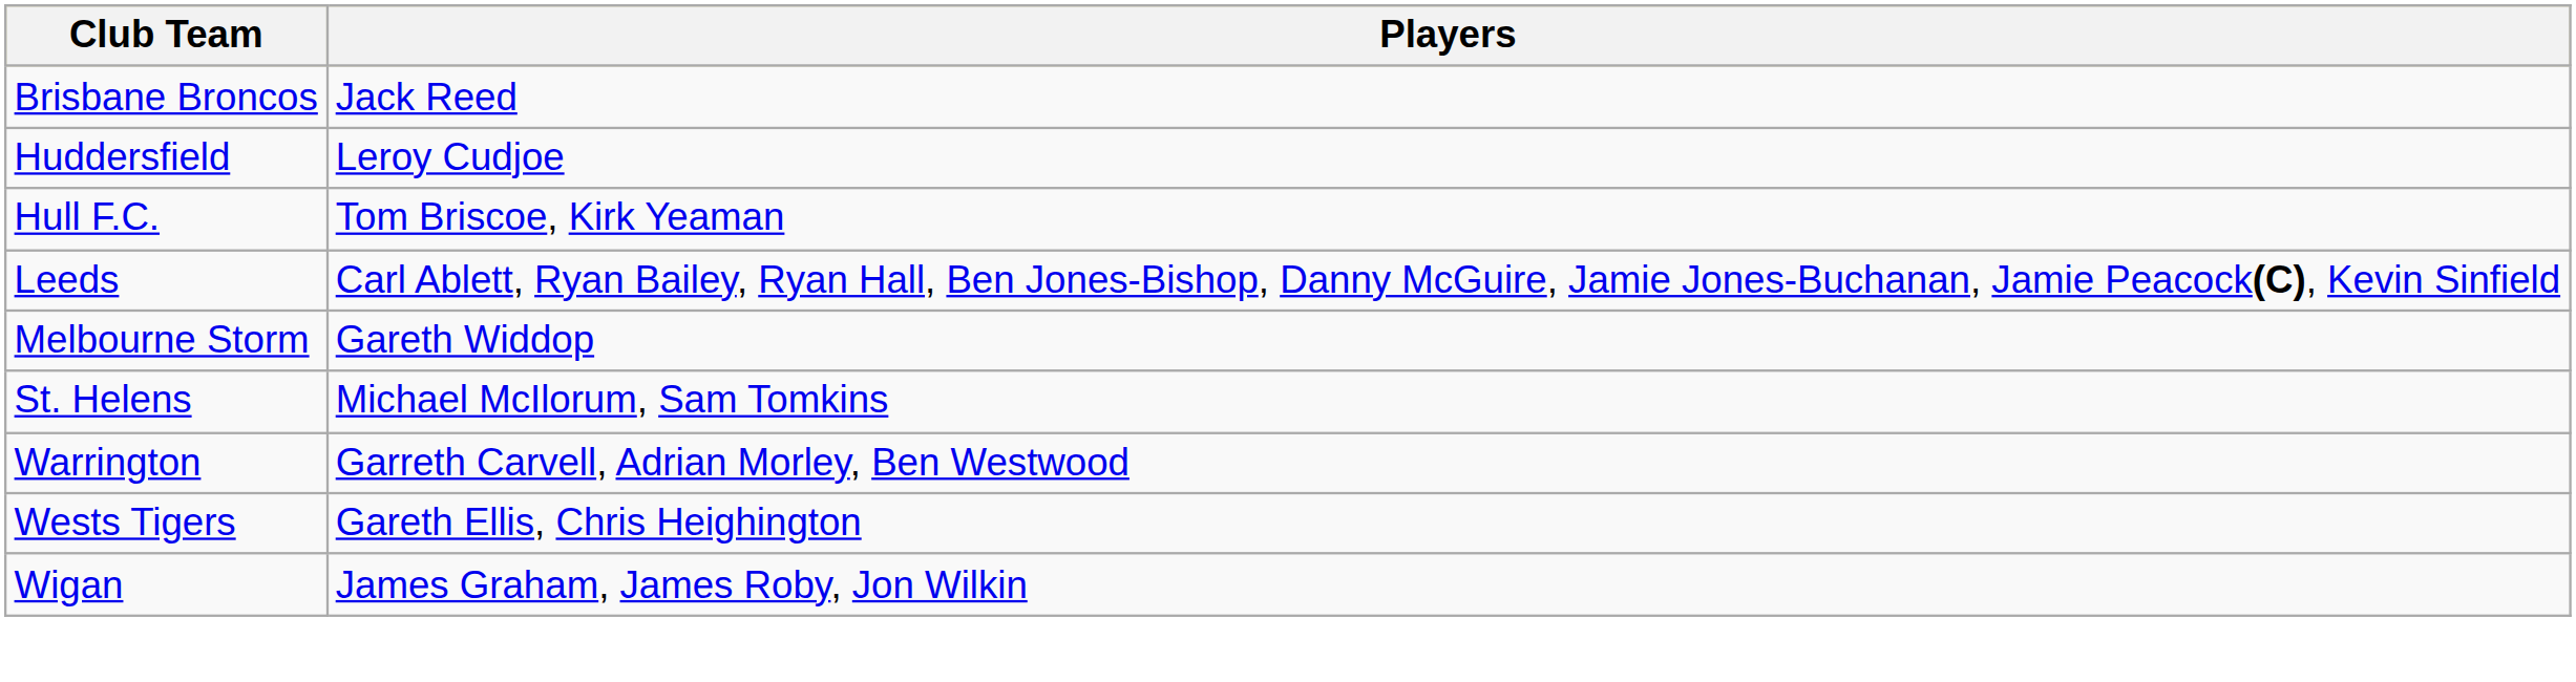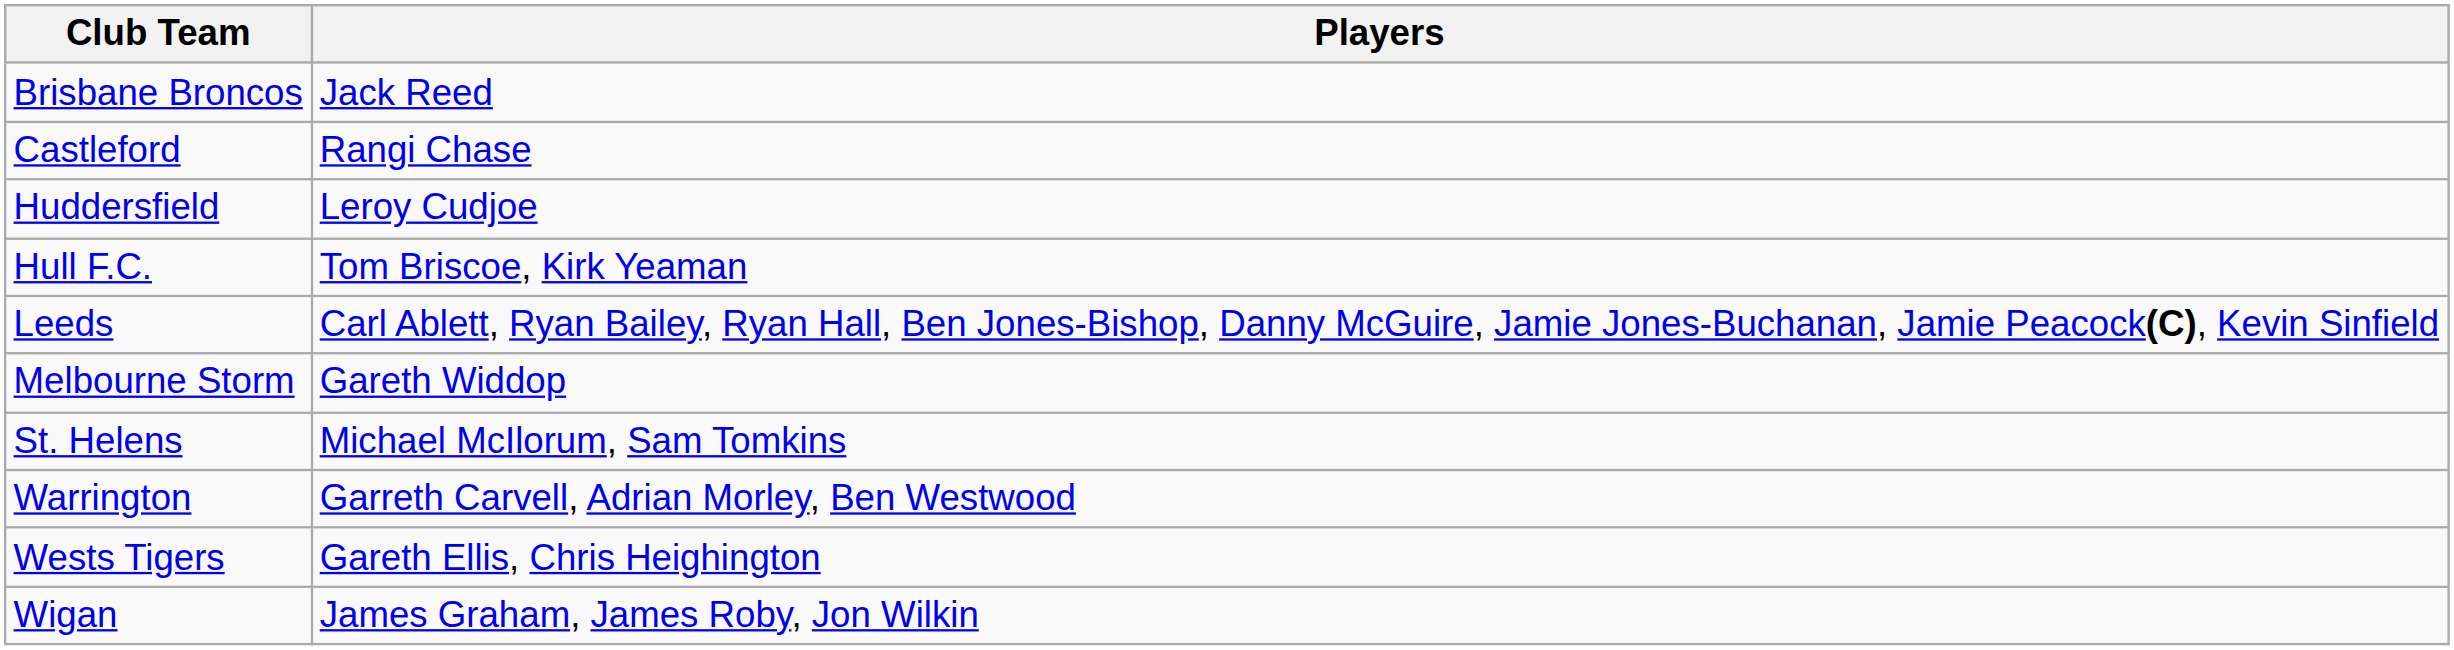+ row: Castleford | Rangi Chase
